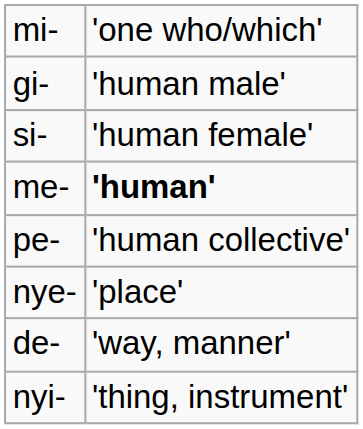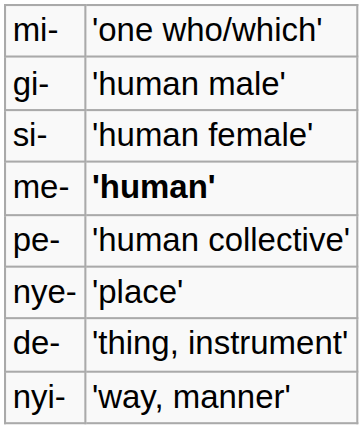de- | column 2: 'way, manner' -> 'thing, instrument'
nyi- | column 2: 'thing, instrument' -> 'way, manner'
